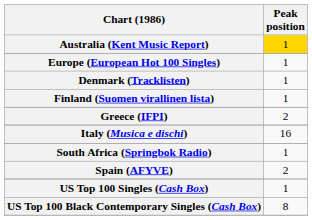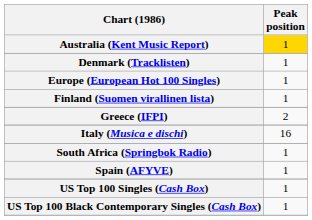rows swapped: Denmark (Tracklisten) <-> Europe (European Hot 100 Singles)
Spain (AFYVE) | Peak position: 2 -> 1
US Top 100 Black Contemporary Singles (Cash Box) | Peak position: 8 -> 1
